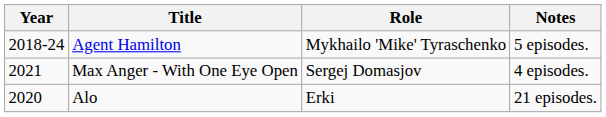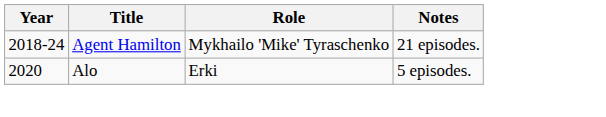Agent Hamilton | Notes: 5 episodes. -> 21 episodes.
- row: 2021 | Max Anger - With One Eye Open | Sergej Domasjov | 4 episodes.
Alo | Notes: 21 episodes. -> 5 episodes.
